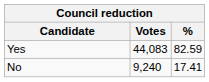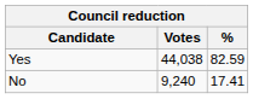Yes | Votes: 44,083 -> 44,038
